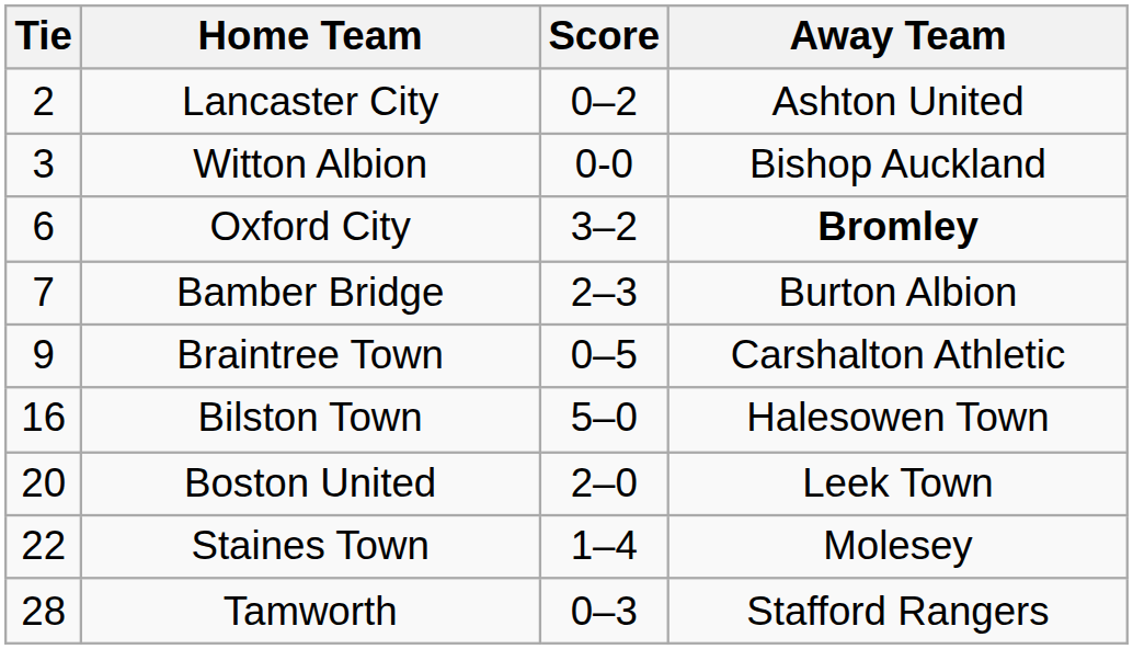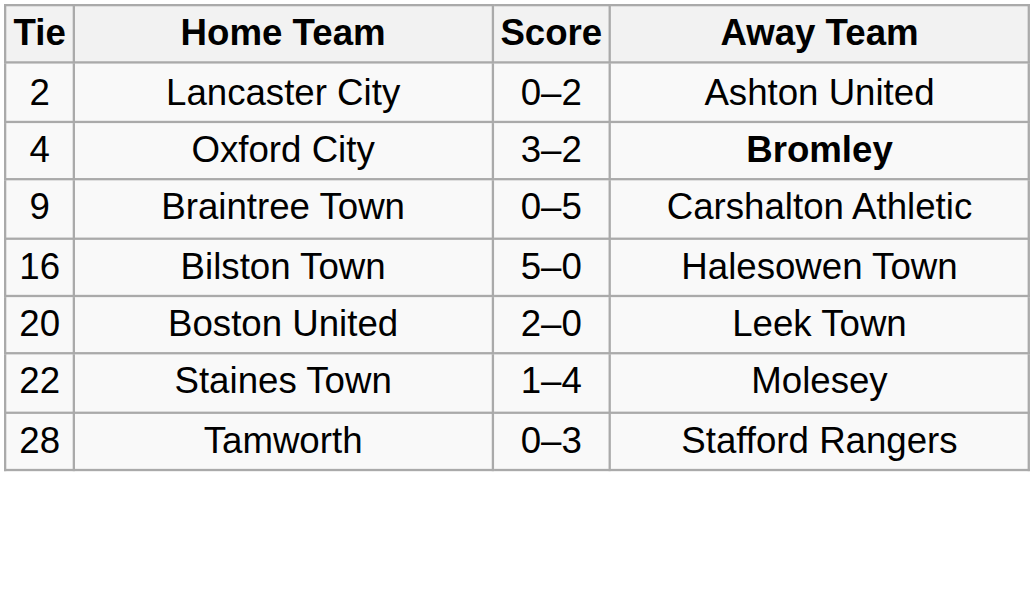- row: 3 | Witton Albion | 0-0 | Bishop Auckland
Oxford City | Tie: 6 -> 4
- row: 7 | Bamber Bridge | 2–3 | Burton Albion
